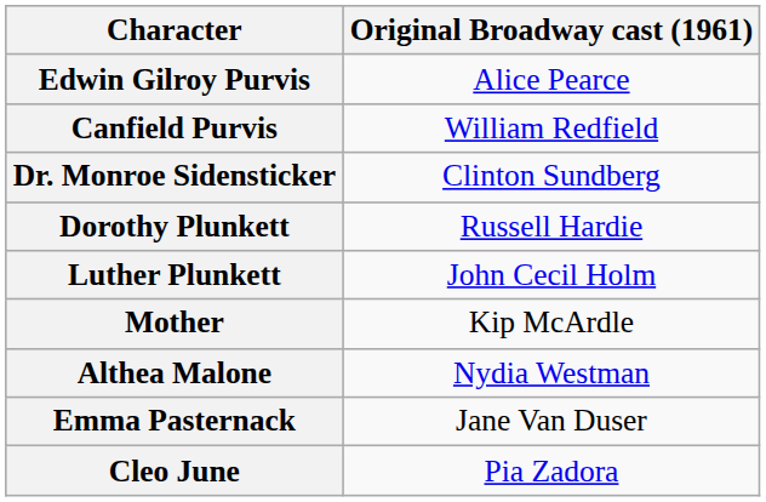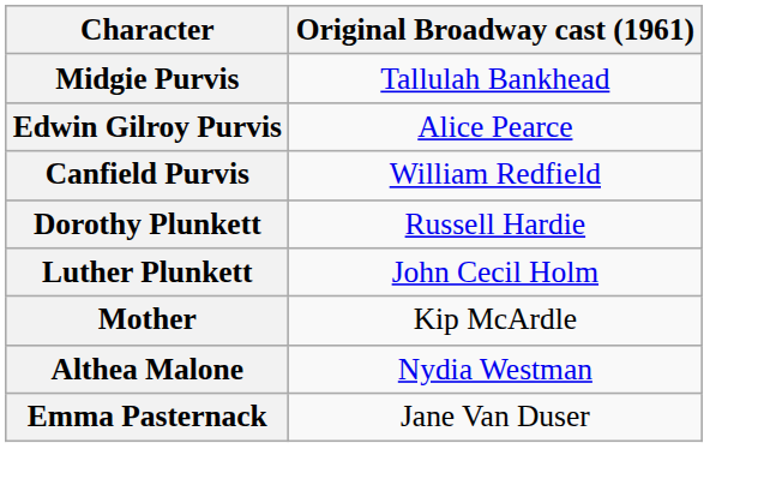+ row: Midgie Purvis | Tallulah Bankhead
- row: Dr. Monroe Sidensticker | Clinton Sundberg
- row: Cleo June | Pia Zadora
